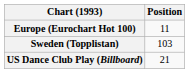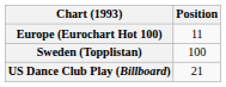Sweden (Topplistan) | Position: 103 -> 100
